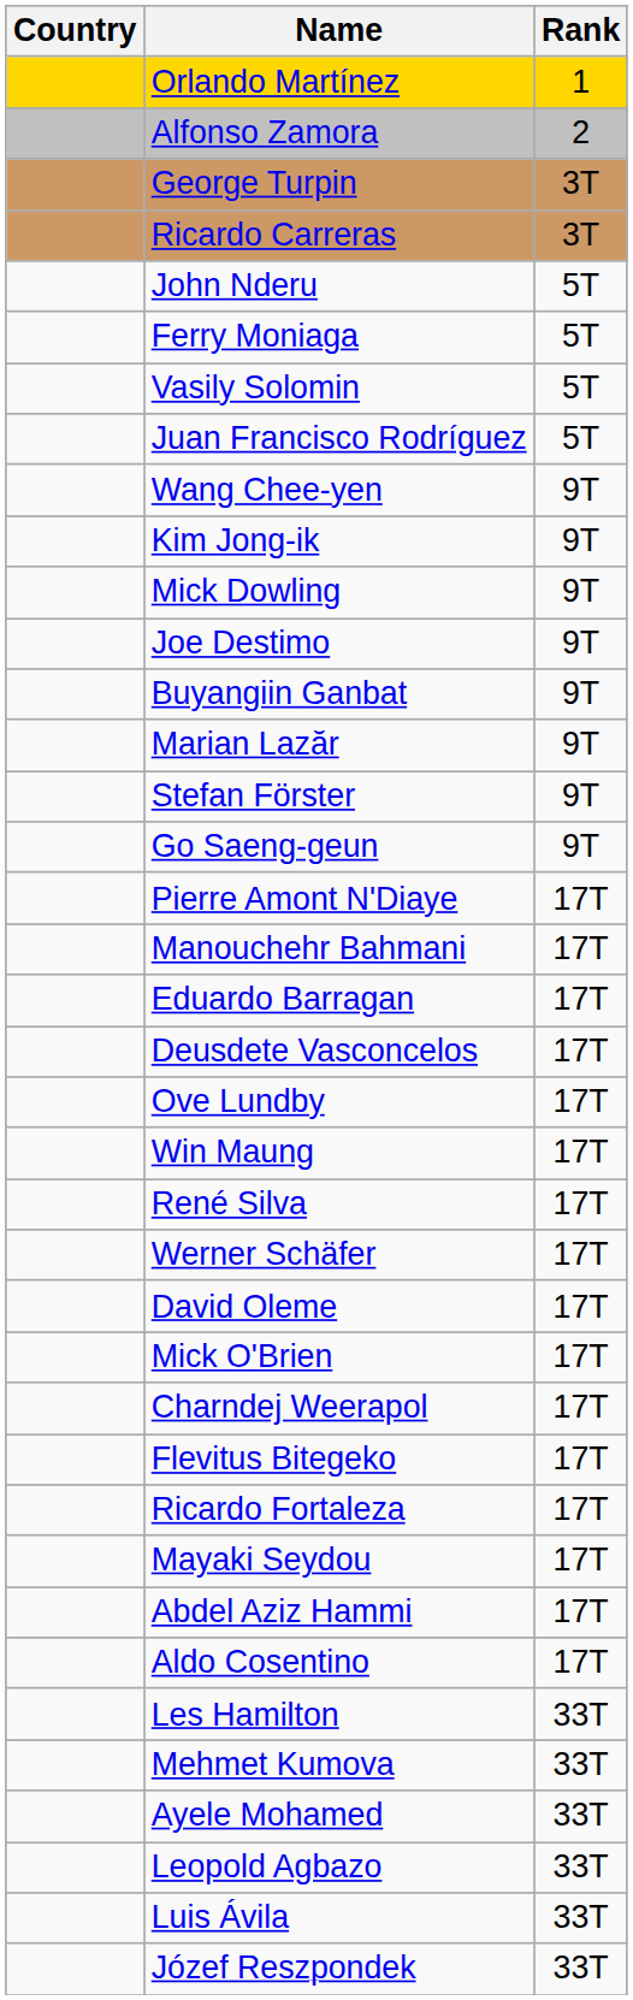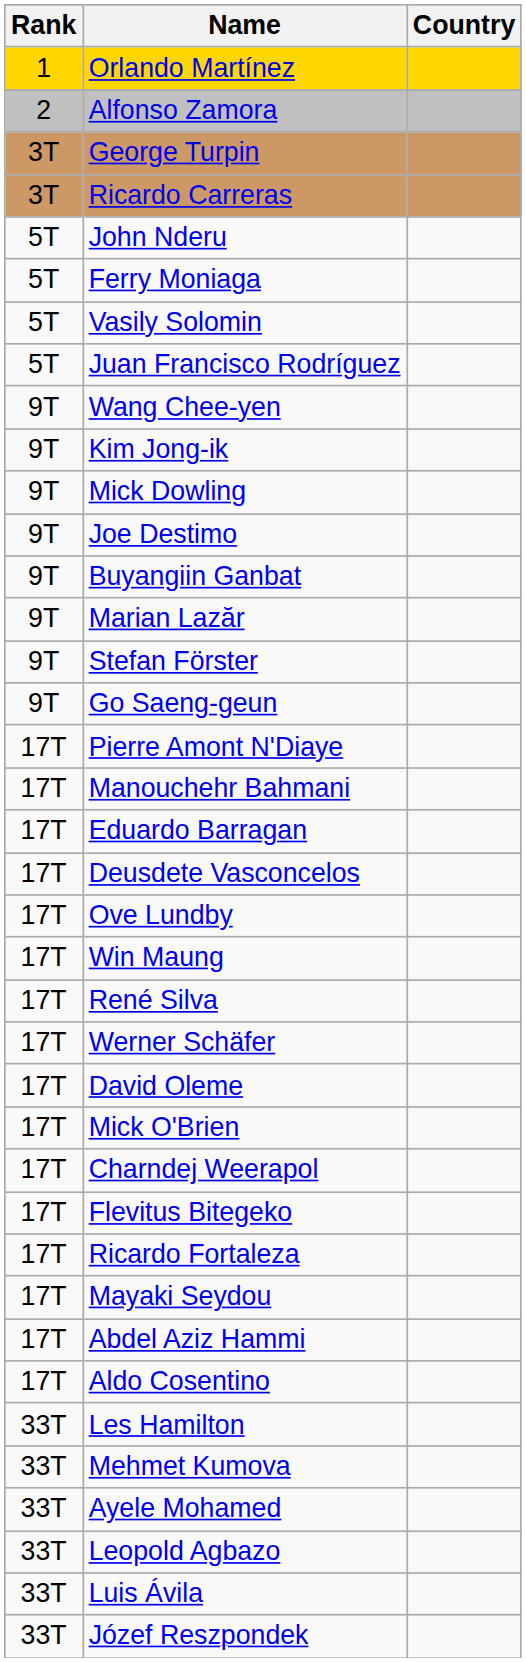columns swapped: Rank <-> Country
